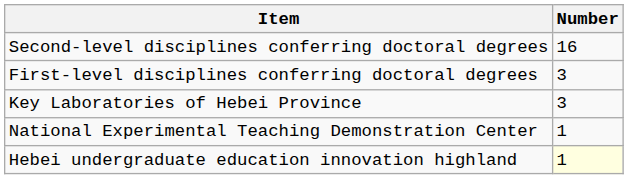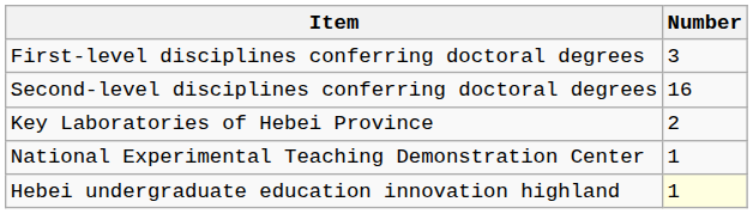rows swapped: First-level disciplines conferring doctoral degrees <-> Second-level disciplines conferring doctoral degrees
Key Laboratories of Hebei Province | Number: 3 -> 2
